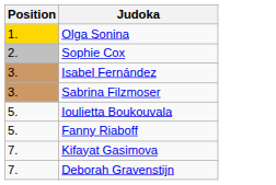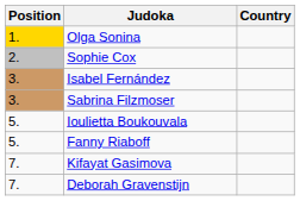+ column: Country
